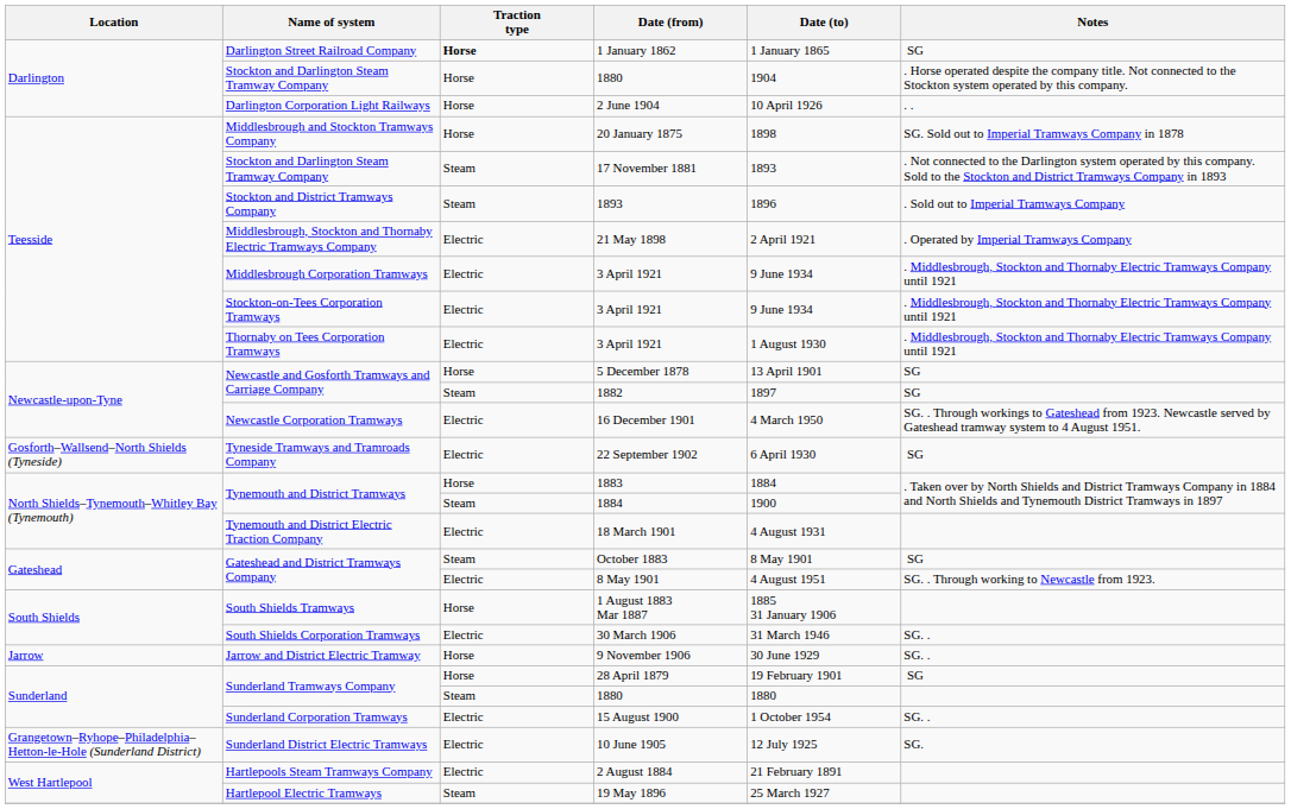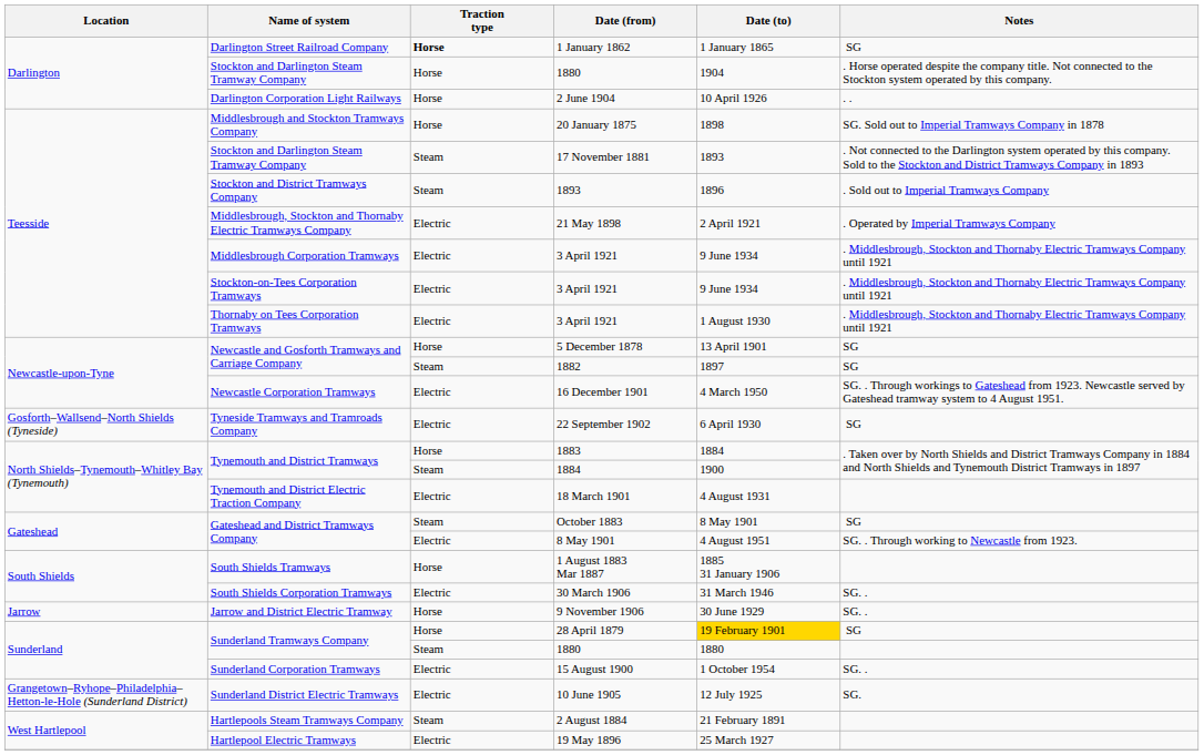28 April 1879 | Date (to): no background -> gold background
2 August 1884 | Traction type: Electric -> Steam
19 May 1896 | Traction type: Steam -> Electric
